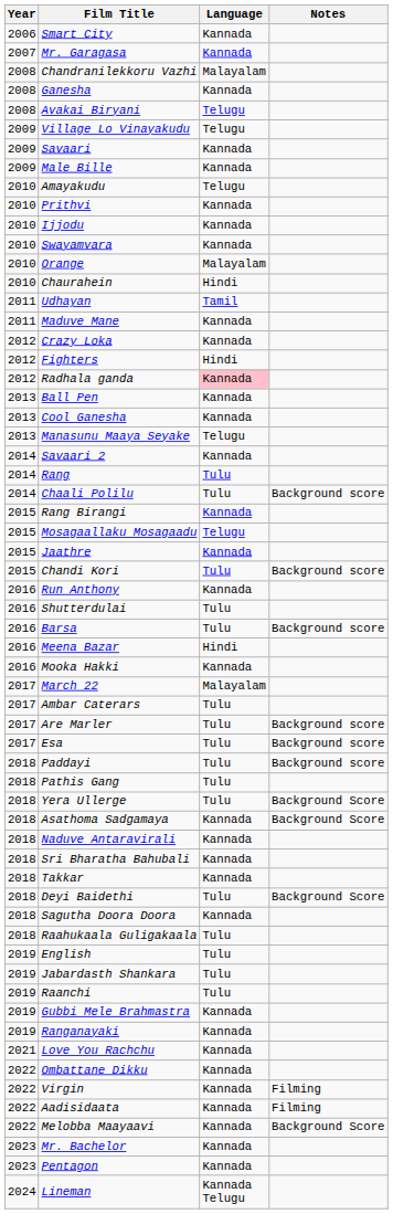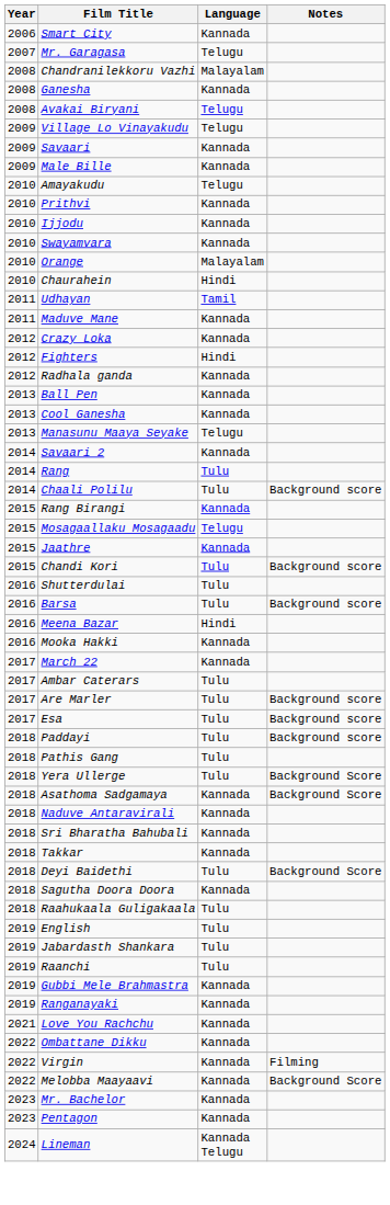Mr. Garagasa | Language: Kannada -> Telugu
Radhala ganda | Language: pink background -> no background
- row: 2016 | Run Anthony | Kannada
March 22 | Language: Malayalam -> Kannada
- row: 2022 | Aadisidaata | Kannada | Filming
